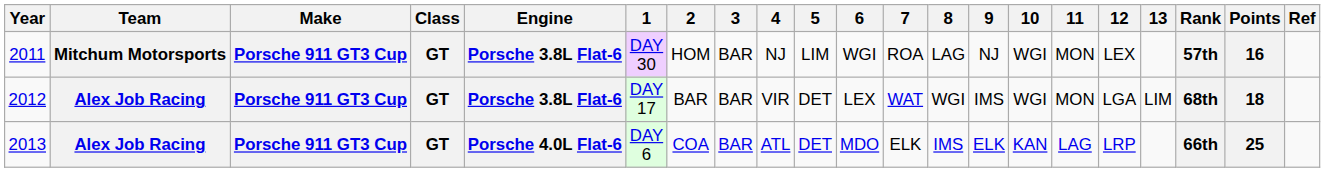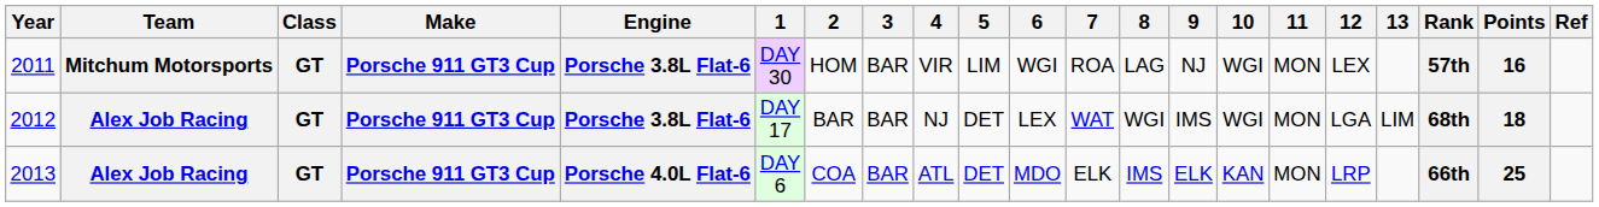columns swapped: Class <-> Make
2011 | 4: NJ -> VIR
2012 | 4: VIR -> NJ
2013 | 11: LAG -> MON
